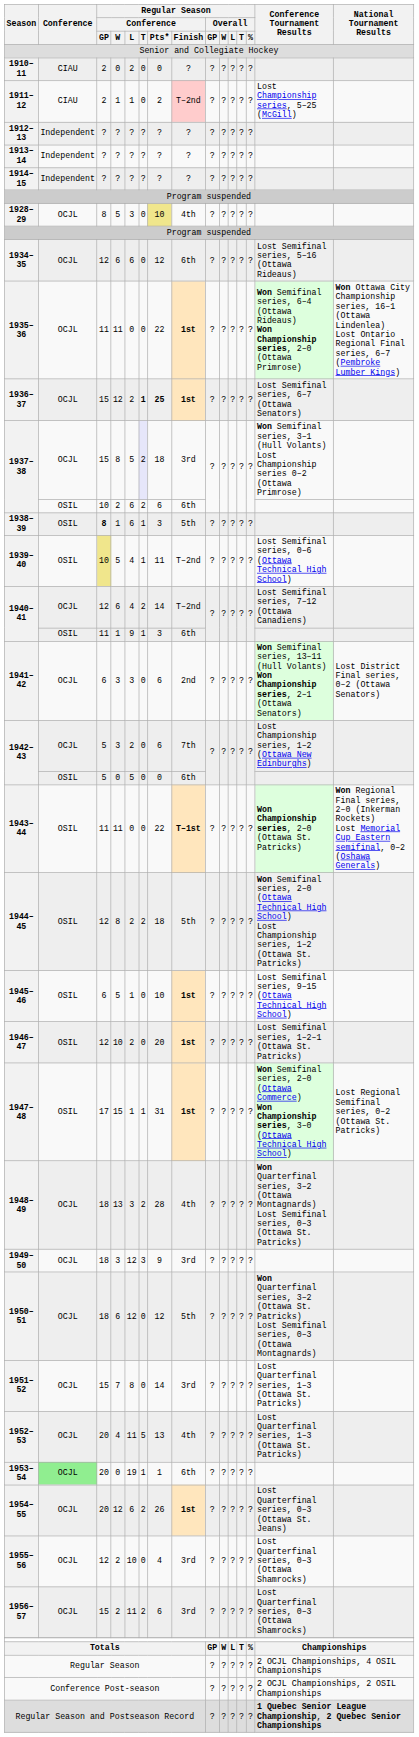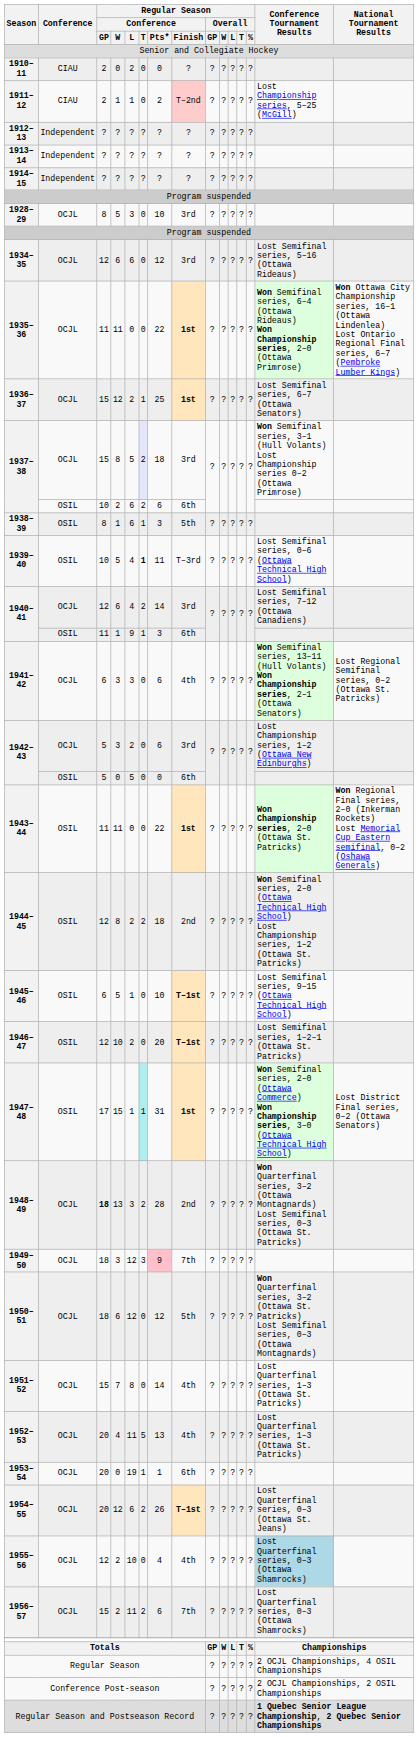1928–29 | Regular Season / Conference / Pts*: khaki background -> no background
1928–29 | Regular Season / Conference / Finish: 4th -> 3rd
1934–35 | Regular Season / Conference / Finish: 6th -> 3rd
1936–37 | Regular Season / Conference / T: bold -> normal
1936–37 | Regular Season / Conference / Pts*: bold -> normal
1938–39 | Regular Season / Conference / GP: bold -> normal
1939–40 | Regular Season / Conference / GP: khaki background -> no background
1939–40 | Regular Season / Conference / T: normal -> bold
1939–40 | Regular Season / Conference / Finish: T–2nd -> T–3rd
1940–41 / 6 | Regular Season / Conference / Finish: T–2nd -> 3rd
1941–42 | Regular Season / Conference / Finish: 2nd -> 4th
1941–42 | National Tournament Results: Lost District Final series, 0–2 (Ottawa Senators) -> Lost Regional Semifinal series, 0–2 (Ottawa St. Patricks)
1942–43 / 3 | Regular Season / Conference / Finish: 7th -> 3rd
1943–44 | Regular Season / Conference / Finish: T–1st -> 1st
1944–45 | Regular Season / Conference / Finish: 5th -> 2nd
1945–46 | Regular Season / Conference / Finish: 1st -> T–1st
1946–47 | Regular Season / Conference / Finish: 1st -> T–1st
1947–48 | Regular Season / Conference / T: no background -> paleturquoise background
1947–48 | National Tournament Results: Lost Regional Semifinal series, 0–2 (Ottawa St. Patricks) -> Lost District Final series, 0–2 (Ottawa Senators)
1948–49 | Regular Season / Conference / GP: normal -> bold
1948–49 | Regular Season / Conference / Finish: 4th -> 2nd
1949–50 | Regular Season / Conference / Pts*: no background -> pink background
1949–50 | Regular Season / Conference / Finish: 3rd -> 7th
1951–52 | Regular Season / Conference / Finish: 3rd -> 4th
1953–54 | Conference: lightgreen background -> no background
1954–55 | Regular Season / Conference / Finish: 1st -> T–1st
1955–56 | Regular Season / Conference / Finish: 3rd -> 4th
1955–56 | Conference Tournament Results: no background -> lightblue background
1956–57 | Regular Season / Conference / Finish: 3rd -> 7th
